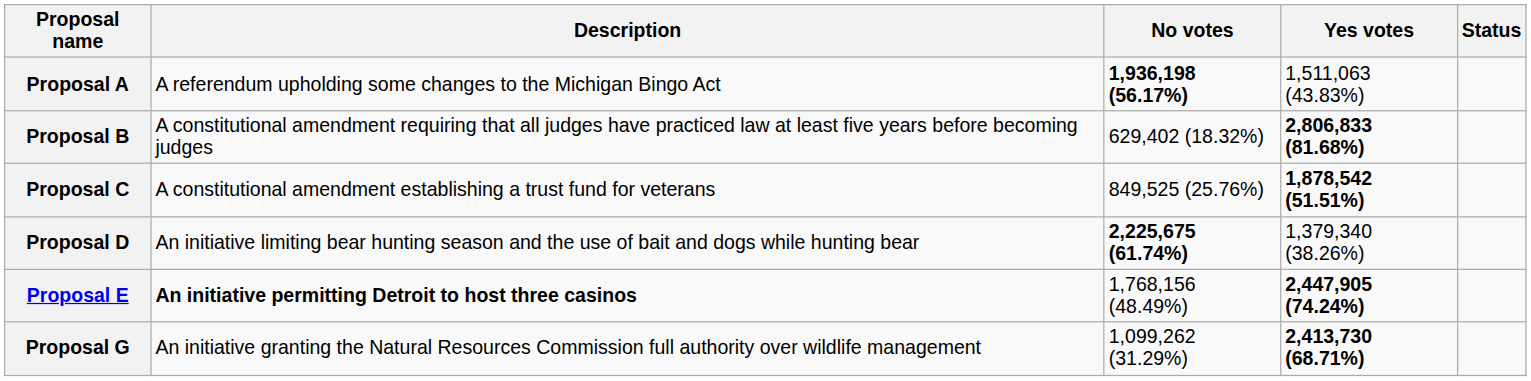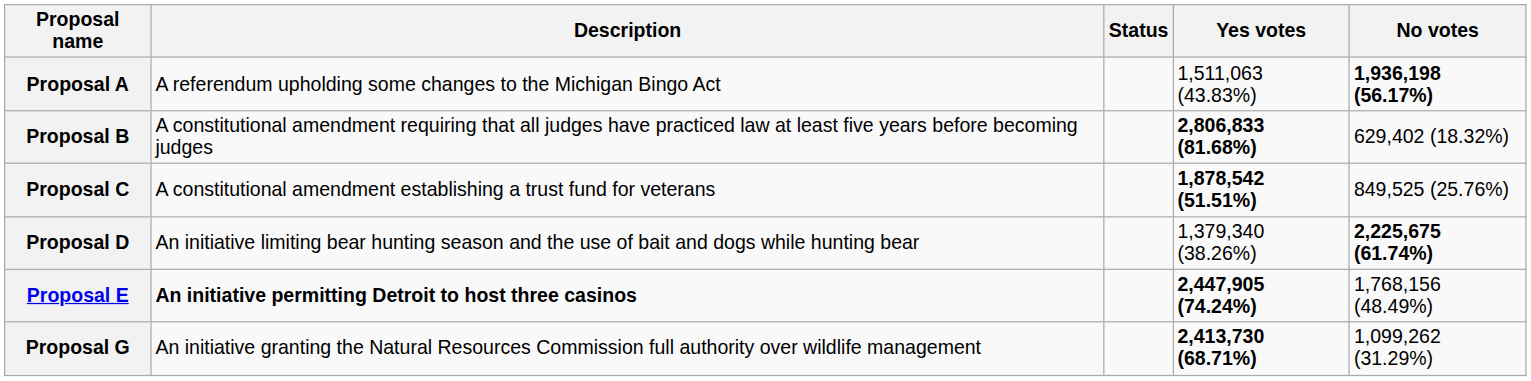columns swapped: Status <-> No votes
